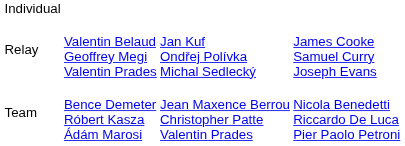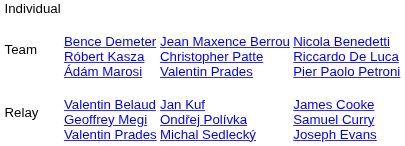rows swapped: Team <-> Relay
